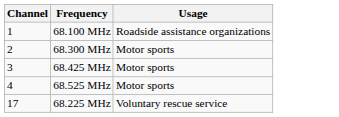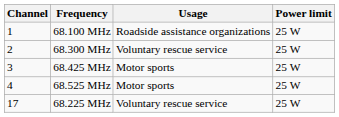+ column: Power limit | 25 W | 25 W | 25 W | 25 W | 25 W
68.300 MHz | Usage: Motor sports -> Voluntary rescue service
